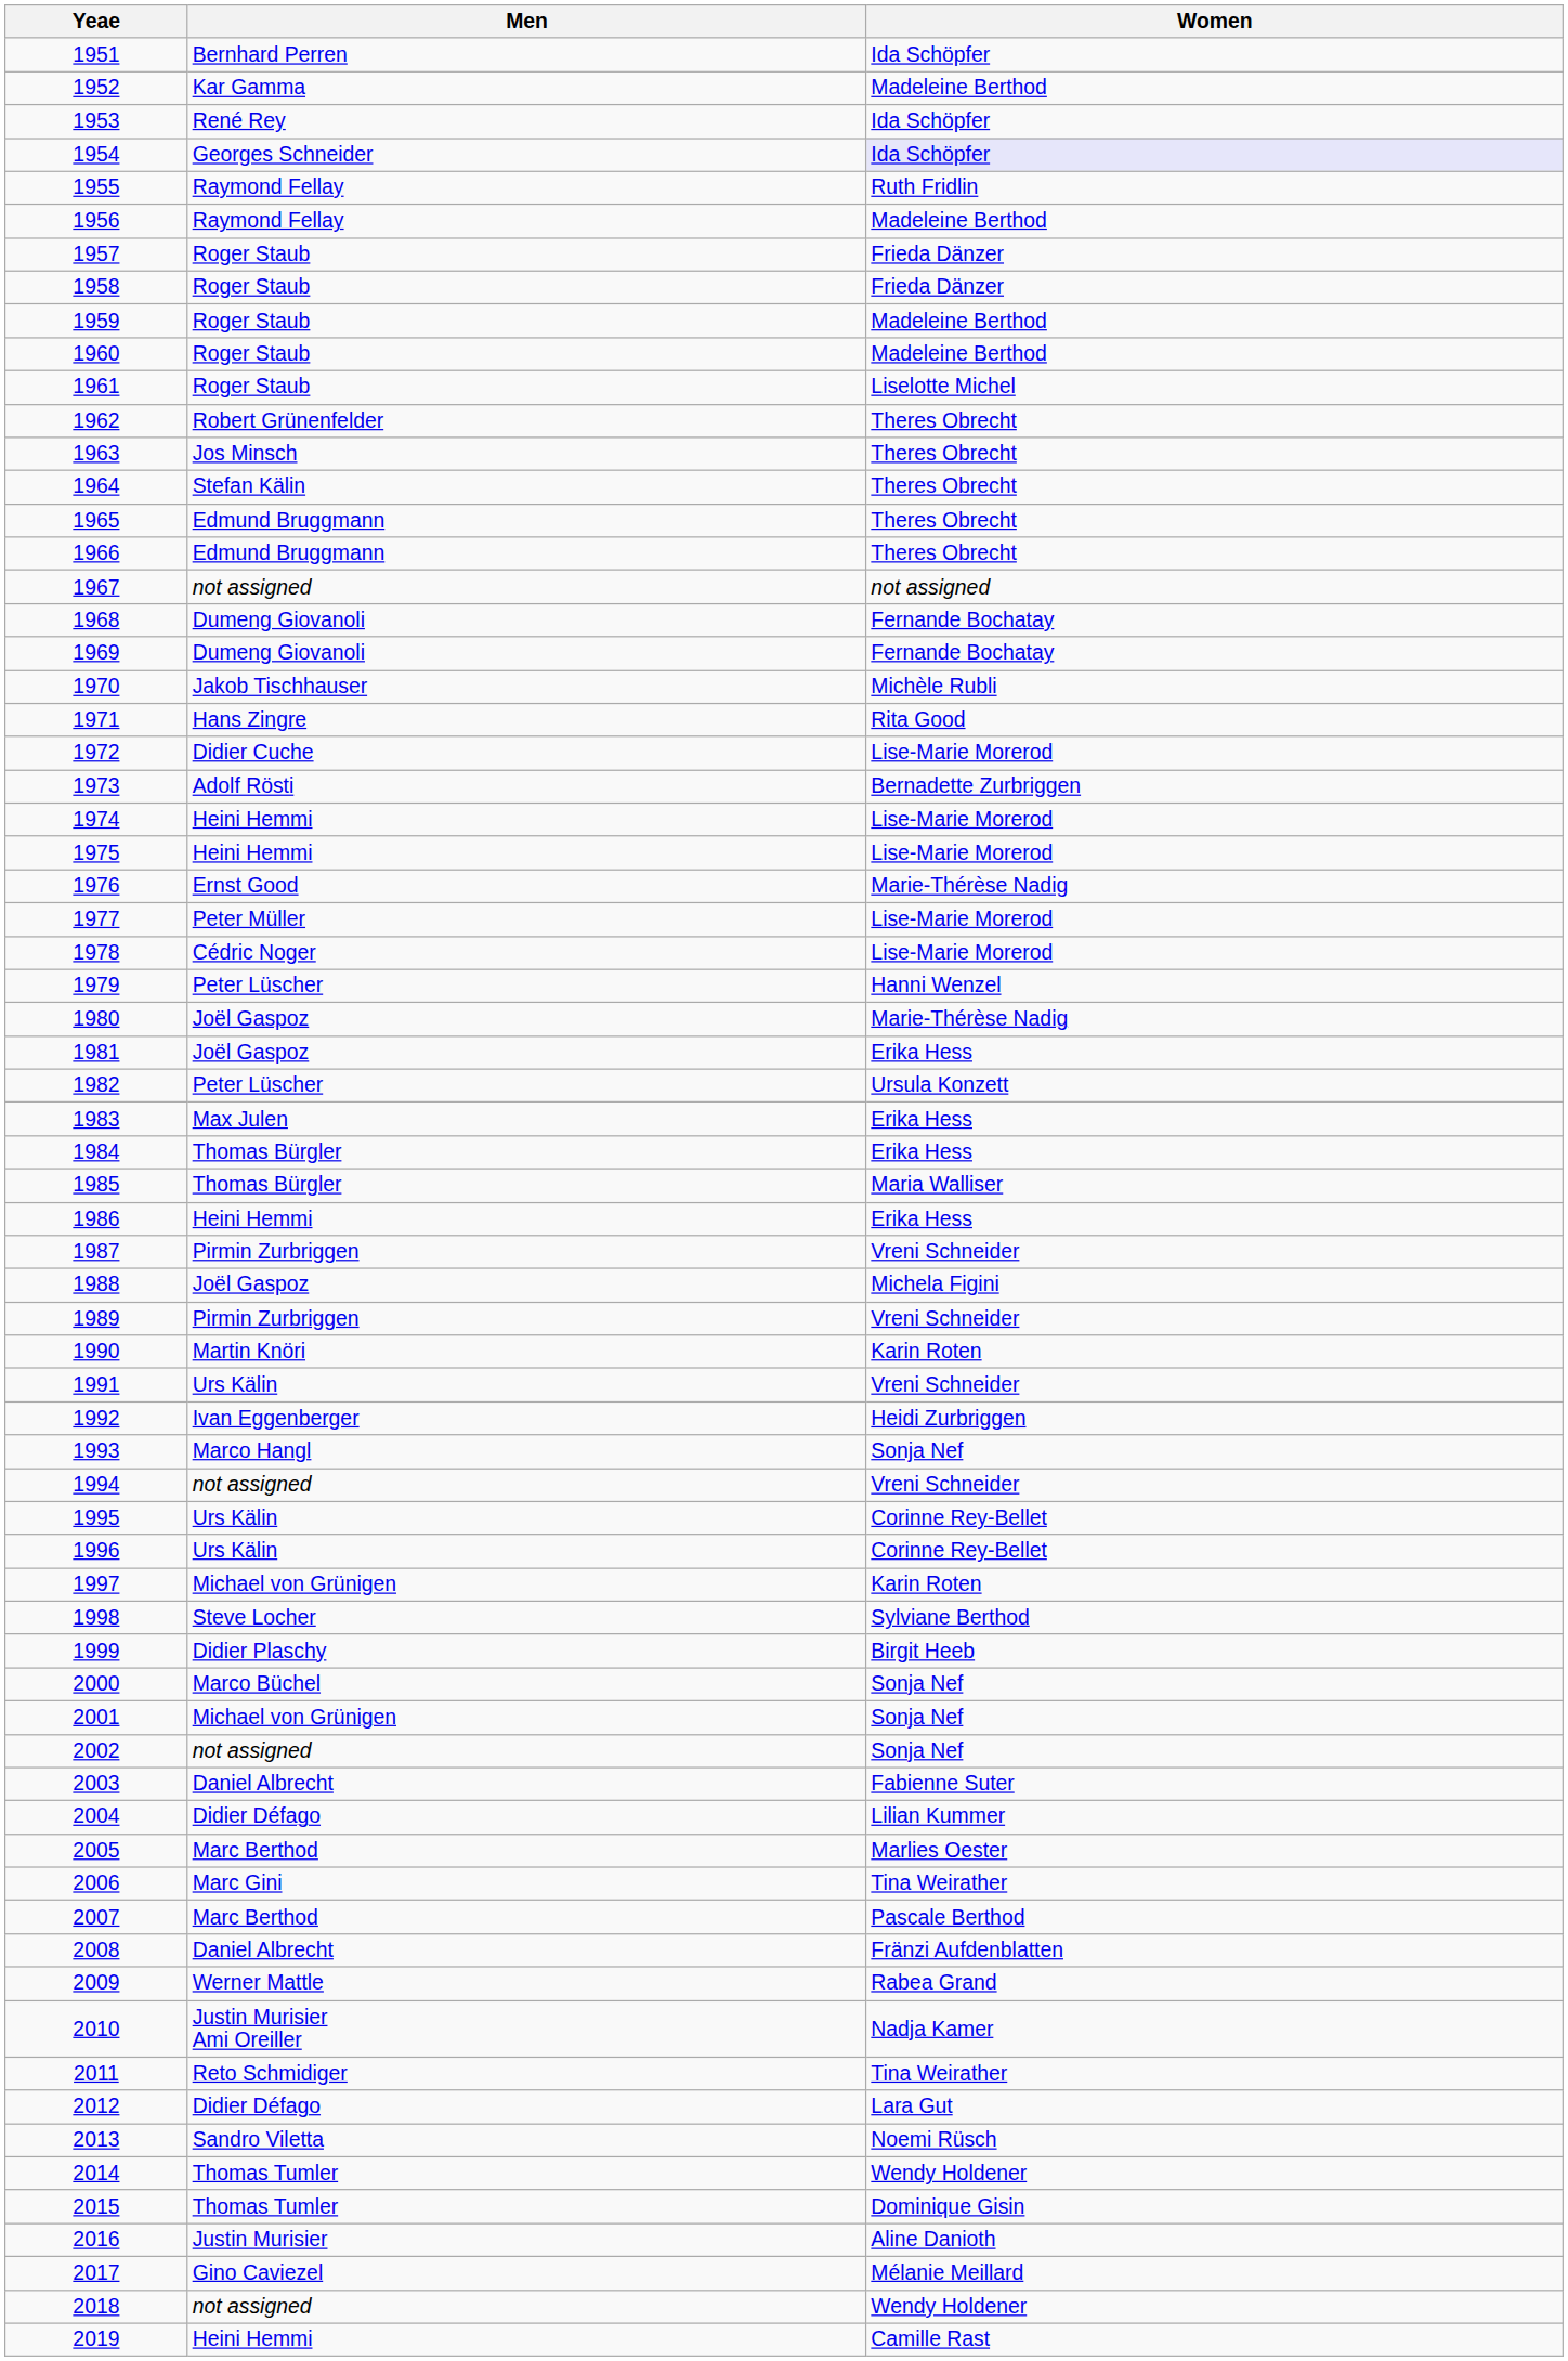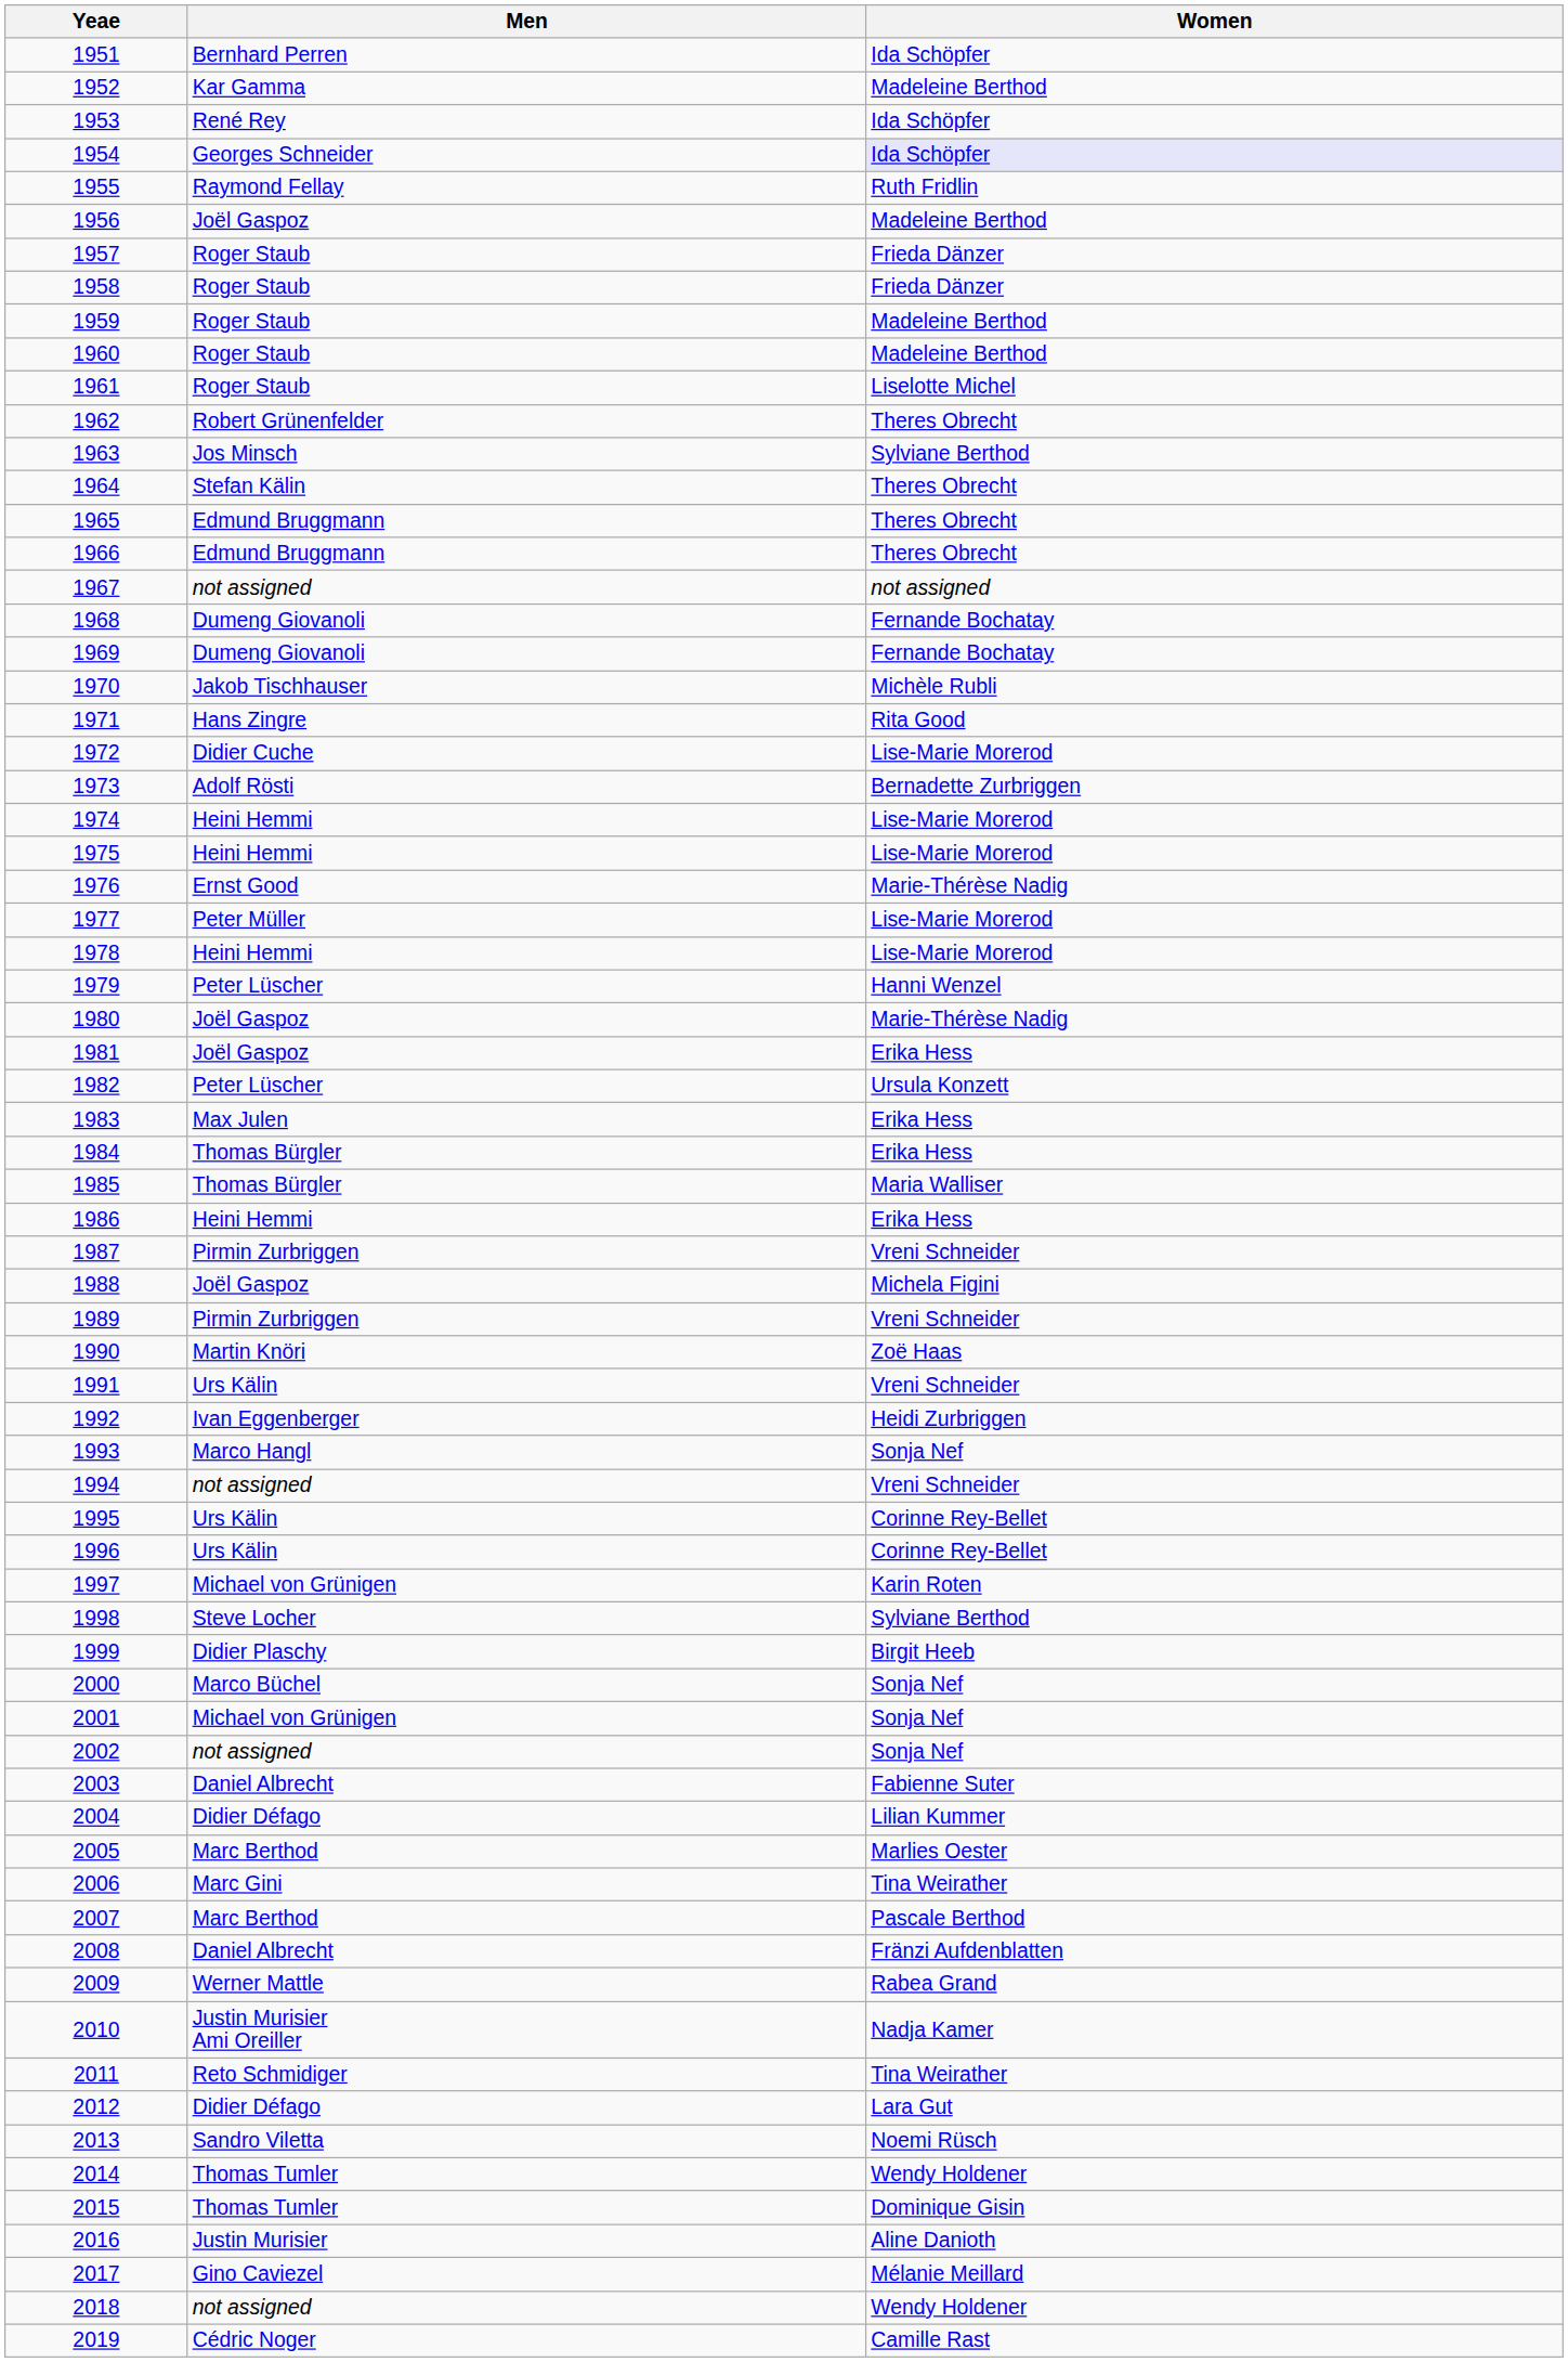1956 | Men: Raymond Fellay -> Joël Gaspoz
1963 | Women: Theres Obrecht -> Sylviane Berthod
1978 | Men: Cédric Noger -> Heini Hemmi
1990 | Women: Karin Roten -> Zoë Haas
2019 | Men: Heini Hemmi -> Cédric Noger
